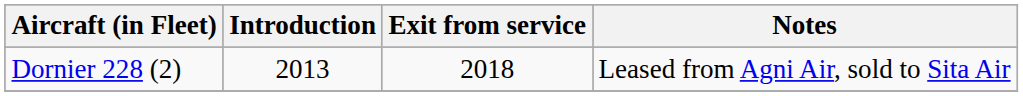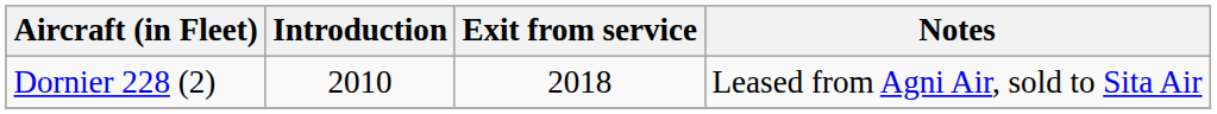Dornier 228 (2) | Introduction: 2013 -> 2010
